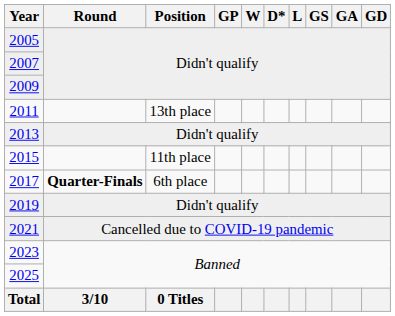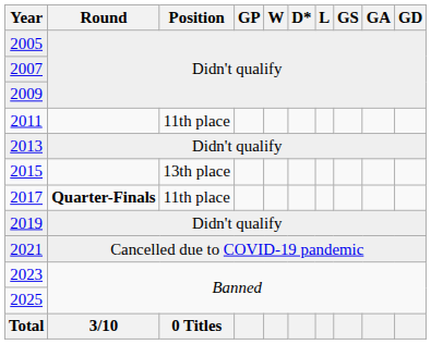2011 | Position: 13th place -> 11th place
2015 | Position: 11th place -> 13th place
2017 | Position: 6th place -> 11th place
